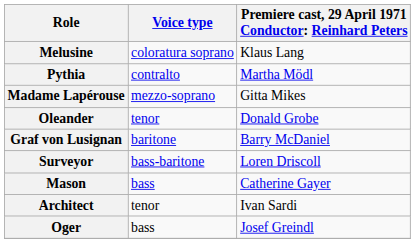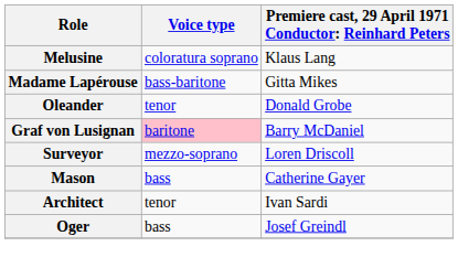- row: Pythia | contralto | Martha Mödl
Madame Lapérouse | Voice type: mezzo-soprano -> bass-baritone
Graf von Lusignan | Voice type: no background -> pink background
Surveyor | Voice type: bass-baritone -> mezzo-soprano
